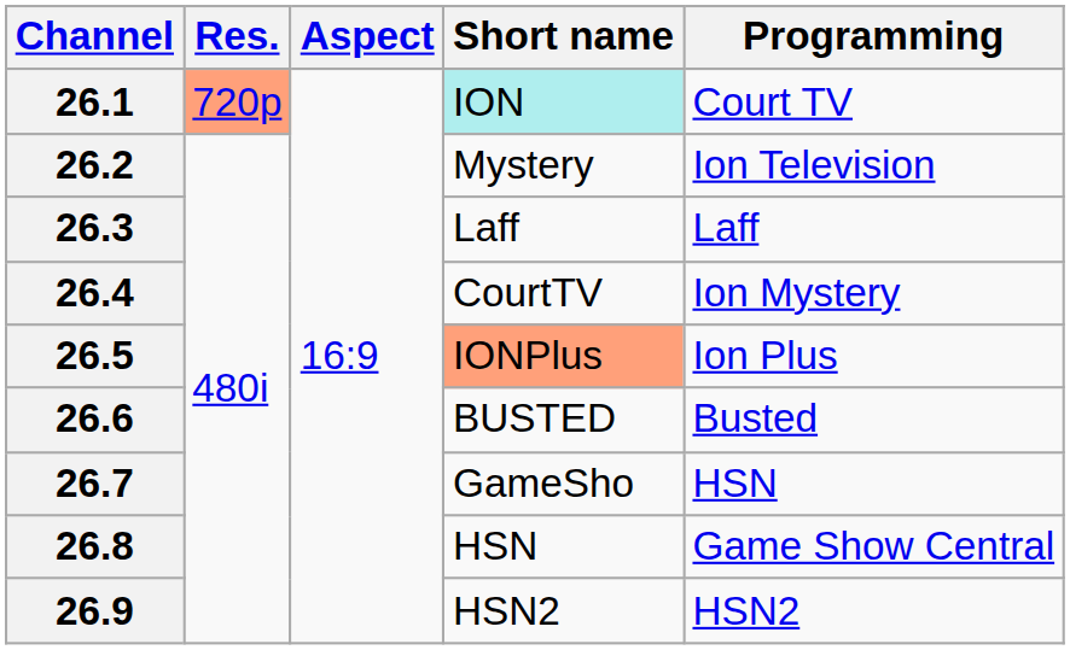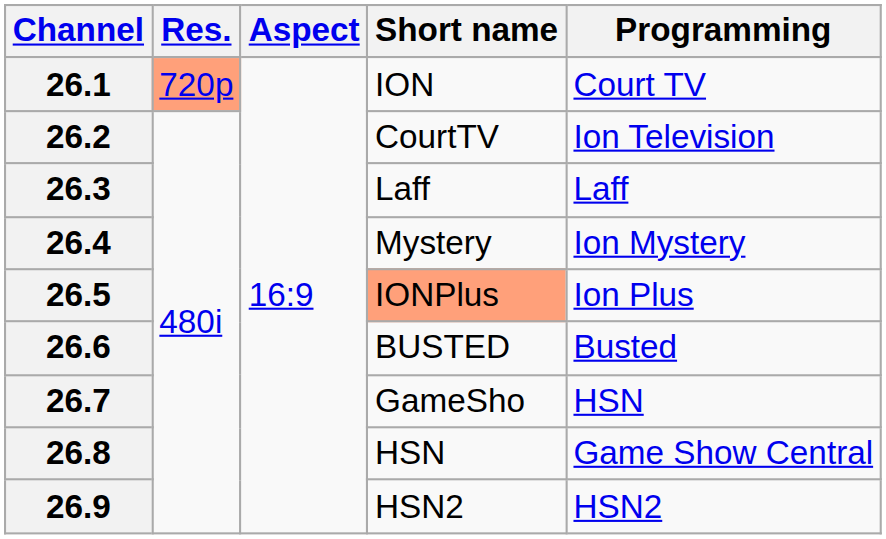26.1 | Short name: paleturquoise background -> no background
26.2 | Short name: Mystery -> CourtTV
26.4 | Short name: CourtTV -> Mystery
